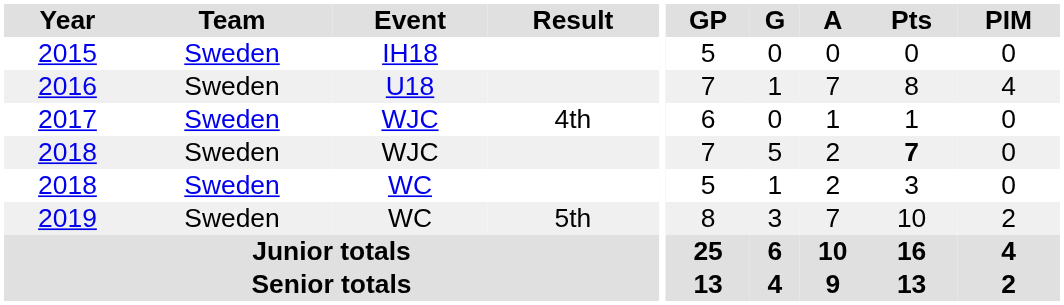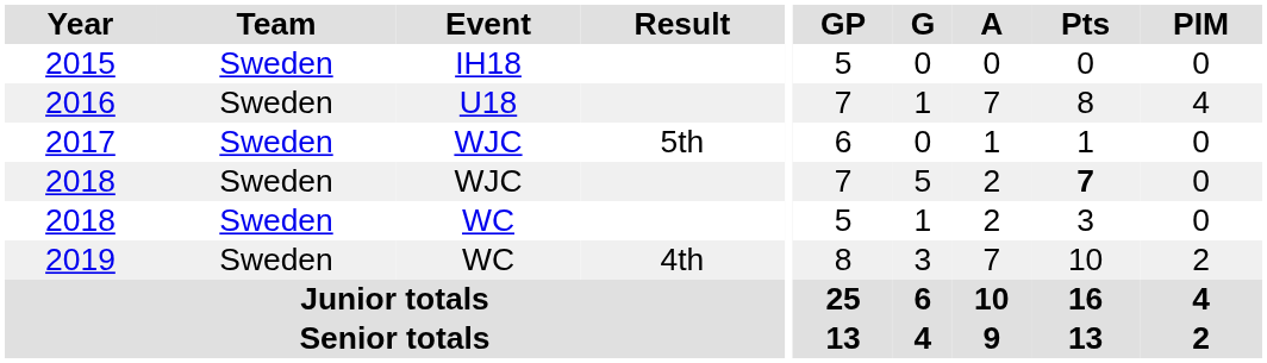2017 | Result: 4th -> 5th
2019 | Result: 5th -> 4th
